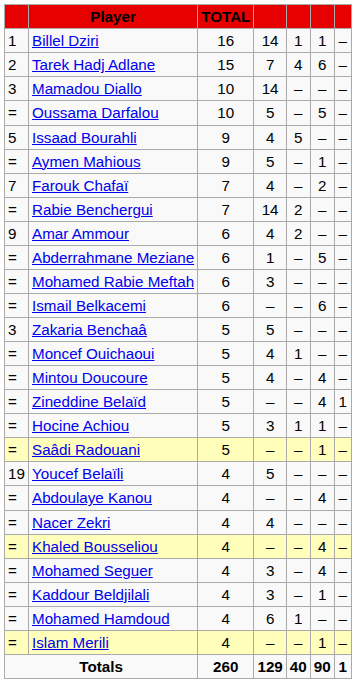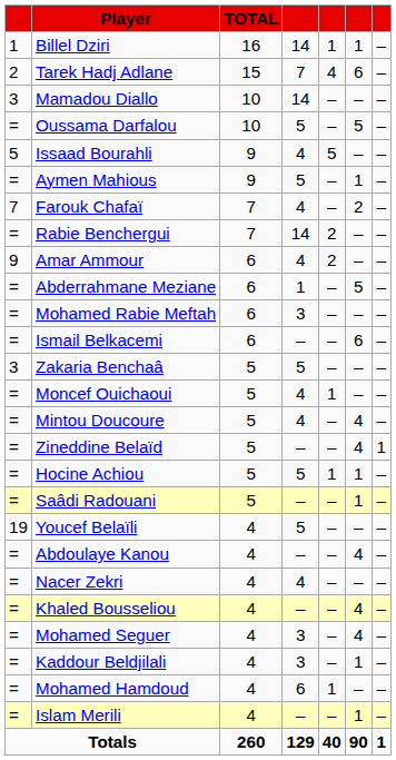Hocine Achiou | column 4: 3 -> 5
